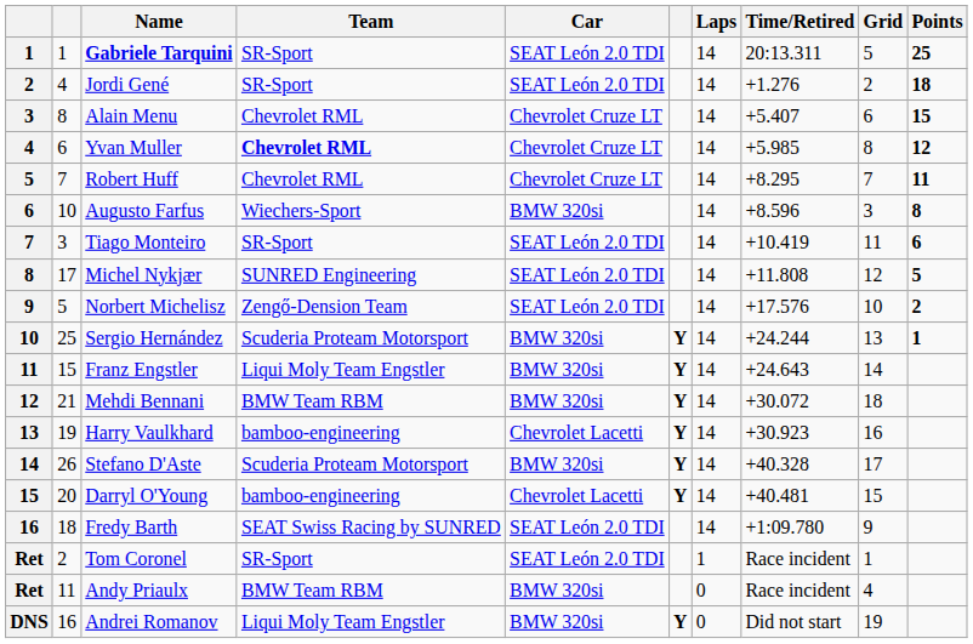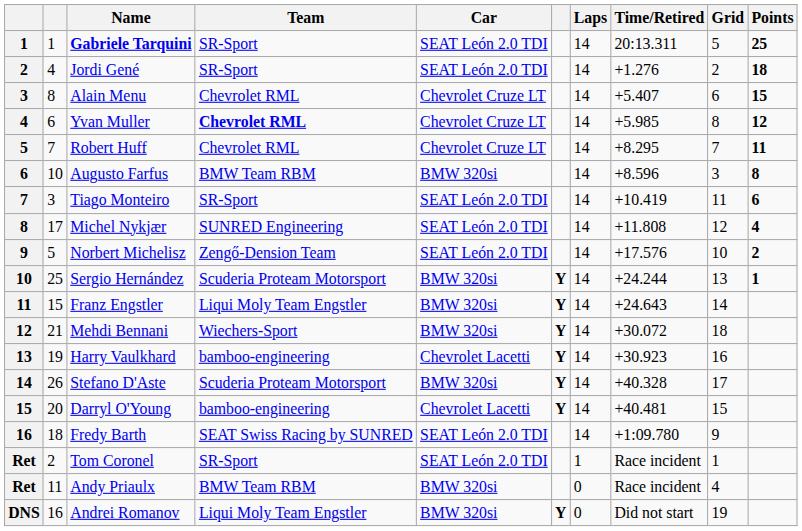Augusto Farfus | Team: Wiechers-Sport -> BMW Team RBM
Michel Nykjær | Points: 5 -> 4
Mehdi Bennani | Team: BMW Team RBM -> Wiechers-Sport
